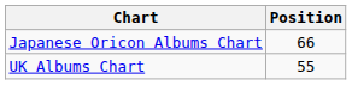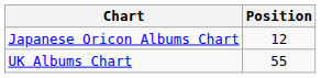Japanese Oricon Albums Chart | Position: 66 -> 12
